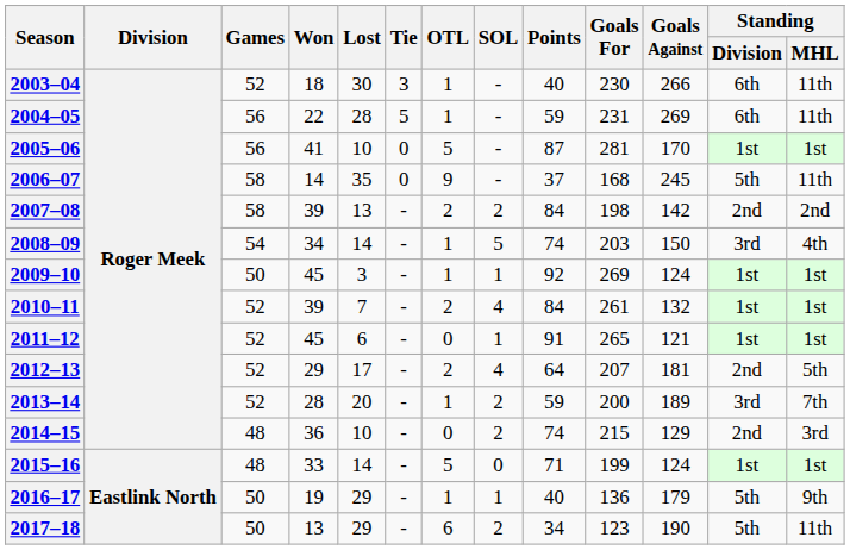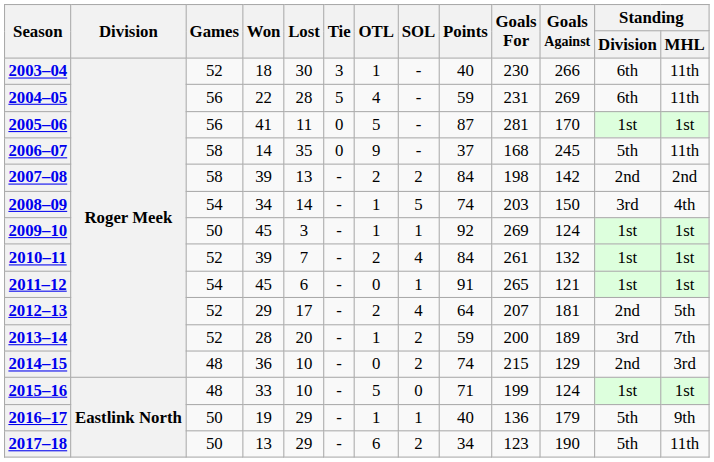2004–05 | OTL: 1 -> 4
2005–06 | Lost: 10 -> 11
2011–12 | Games: 52 -> 54
2015–16 | Lost: 14 -> 10
